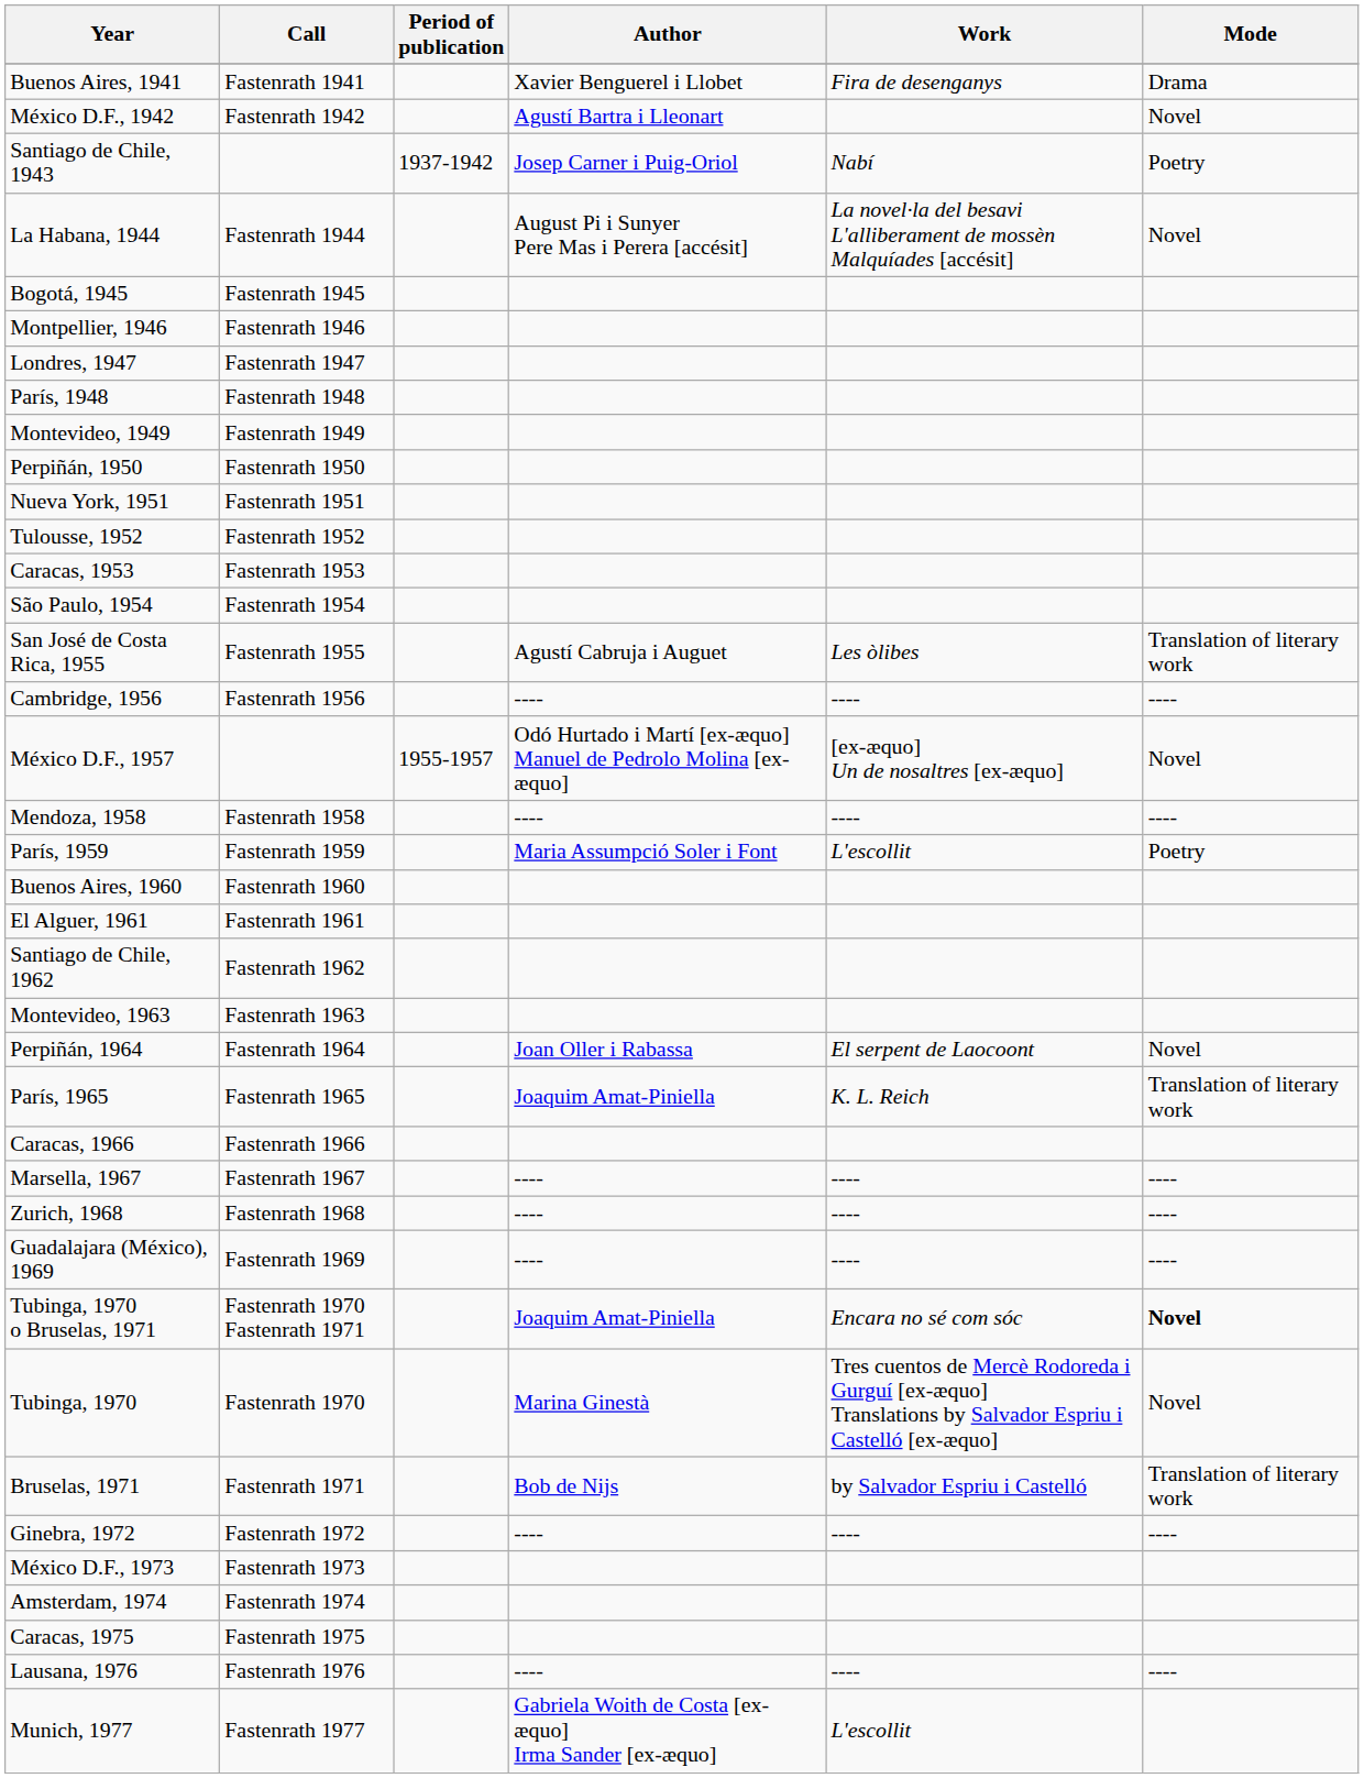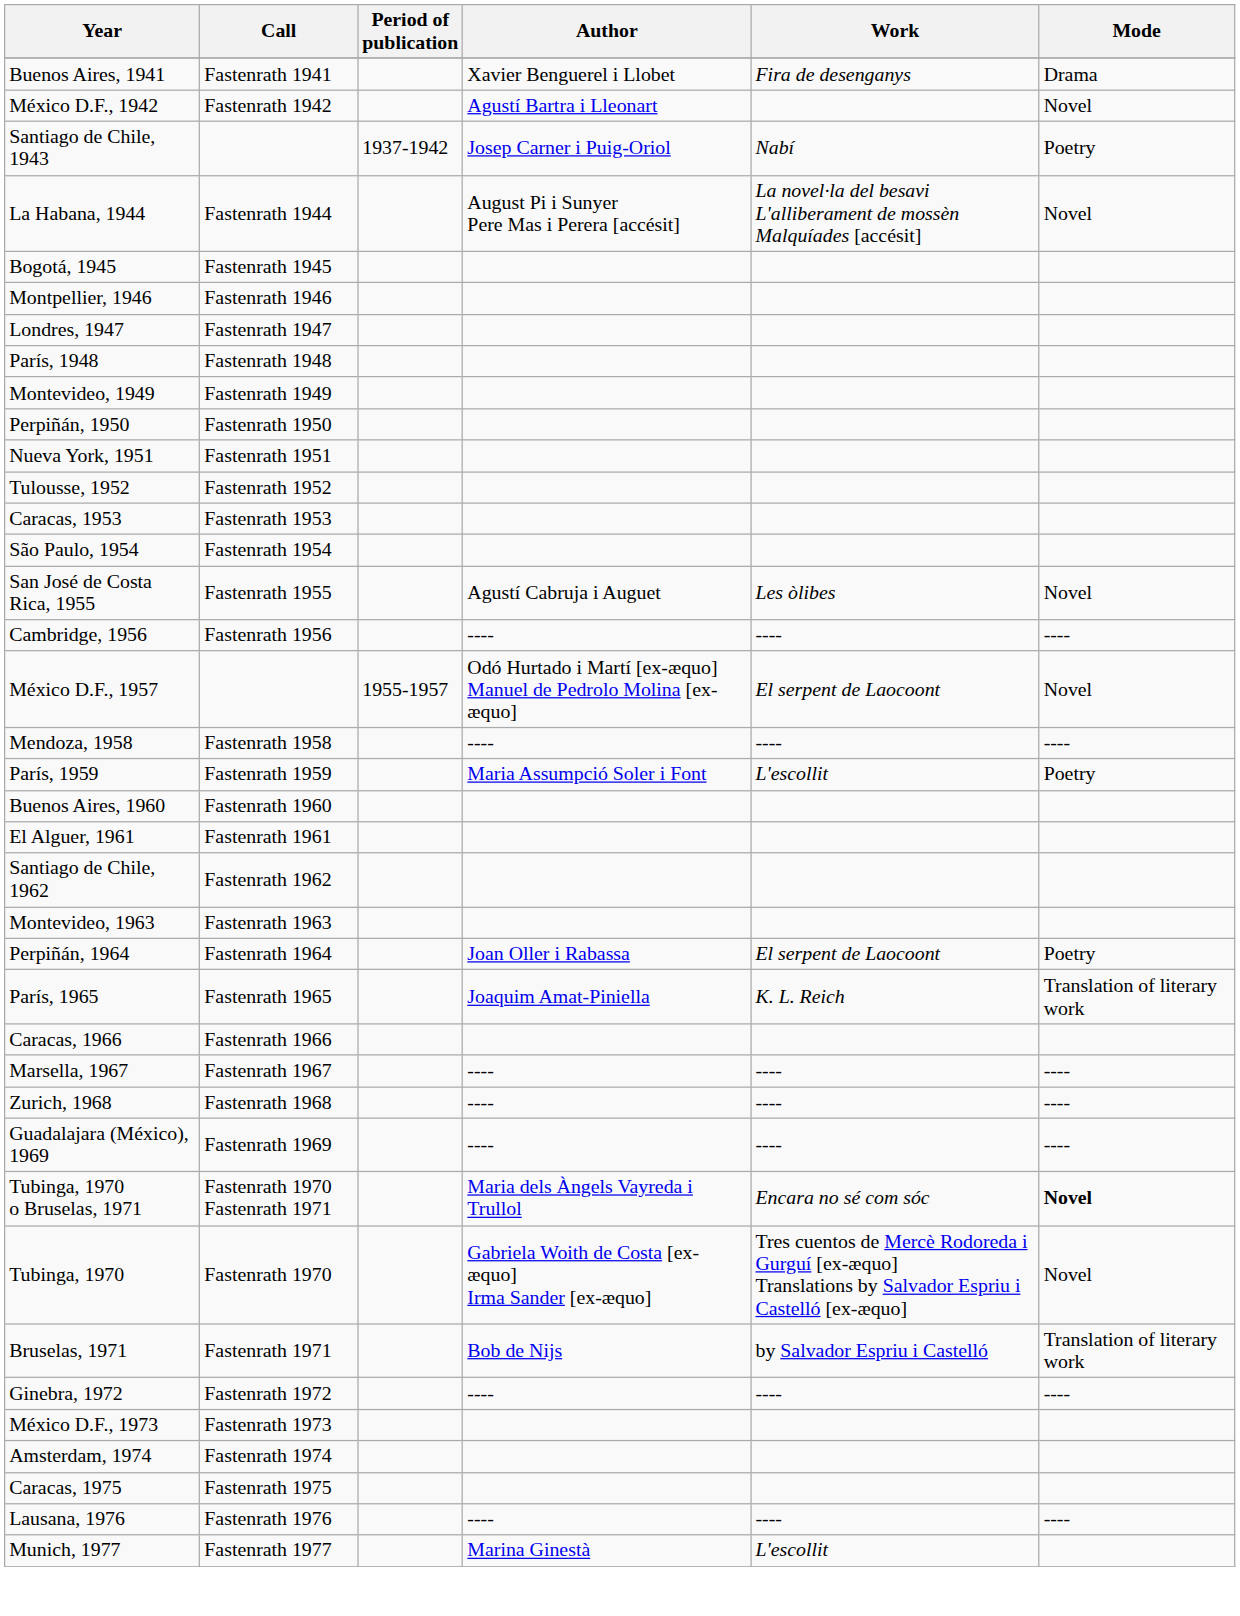San José de Costa Rica, 1955 | Mode: Translation of literary work -> Novel
México D.F., 1957 | Work: [ex-æquo] Un de nosaltres [ex-æquo] -> El serpent de Laocoont
Perpiñán, 1964 | Mode: Novel -> Poetry
Tubinga, 1970 o Bruselas, 1971 | Author: Joaquim Amat-Piniella -> Maria dels Àngels Vayreda i Trullol
Tubinga, 1970 | Author: Marina Ginestà -> Gabriela Woith de Costa [ex-æquo] Irma Sander [ex-æquo]
Munich, 1977 | Author: Gabriela Woith de Costa [ex-æquo] Irma Sander [ex-æquo] -> Marina Ginestà
